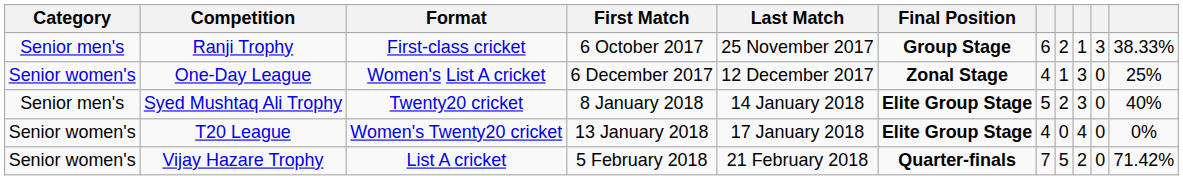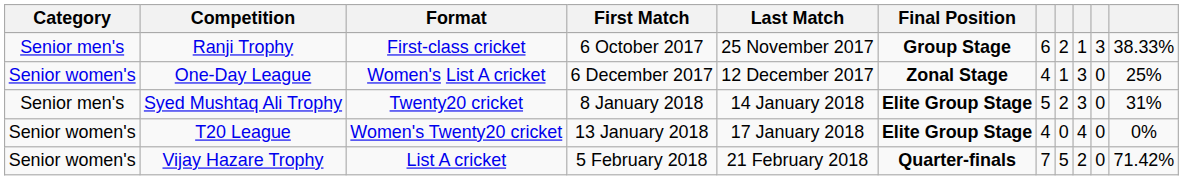Syed Mushtaq Ali Trophy | column 11: 40% -> 31%
